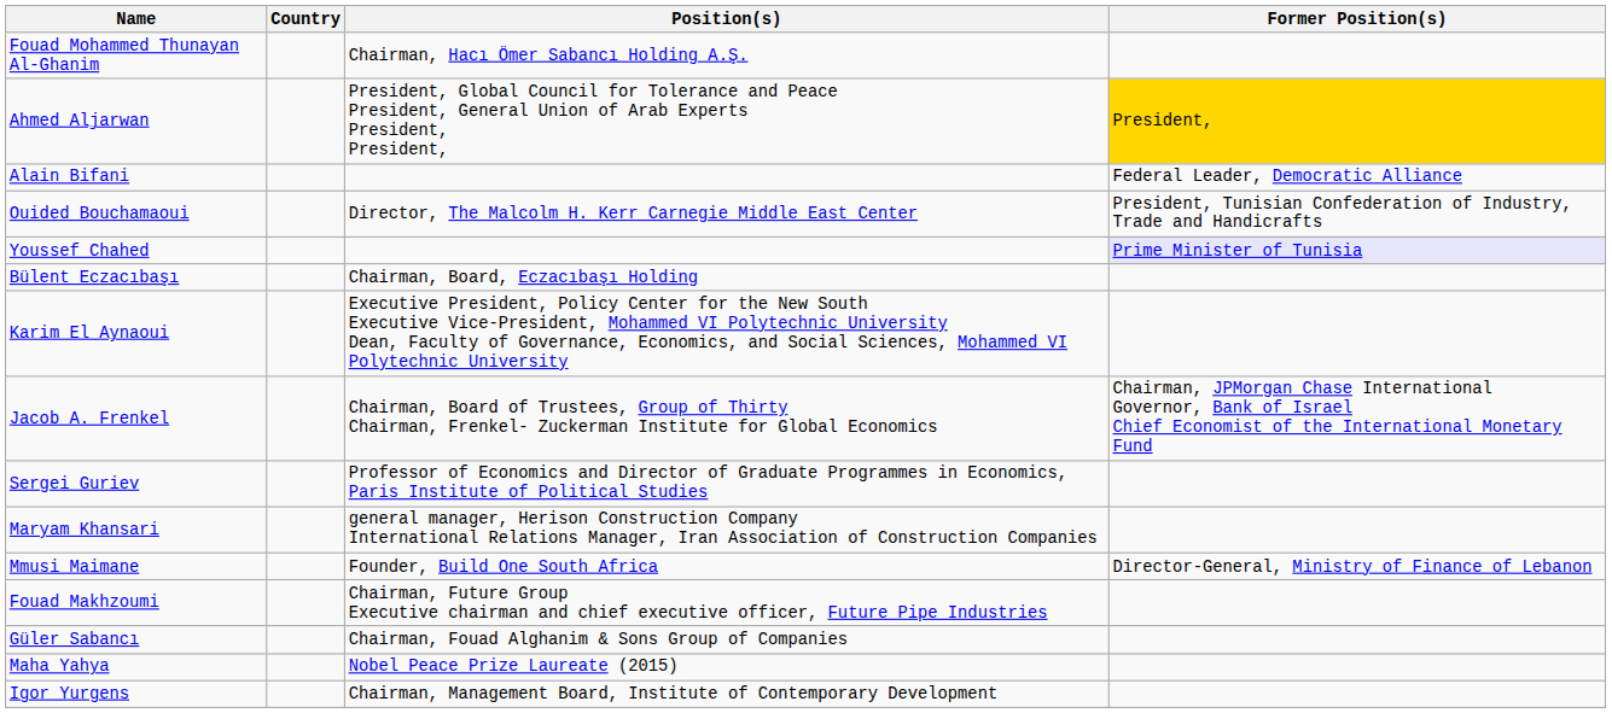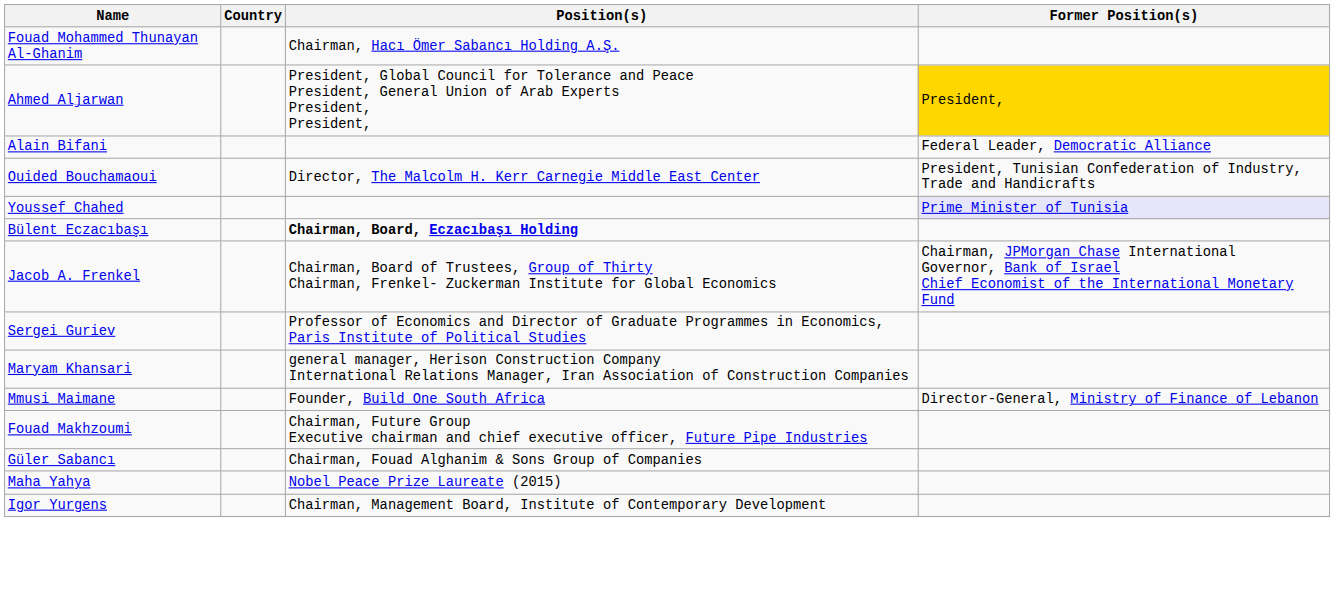Bülent Eczacıbaşı | Position(s): normal -> bold
- row: Karim El Aynaoui | Executive President, Policy Center for the New South Executive Vice-President, Mohammed VI Polytechnic University Dean, Faculty of Governance, Economics, and Social Sciences, Mohammed VI Polytechnic University
